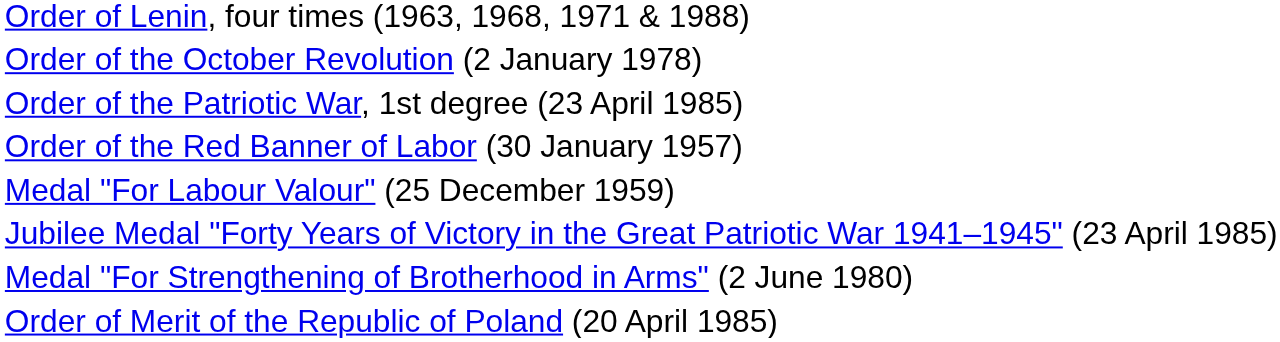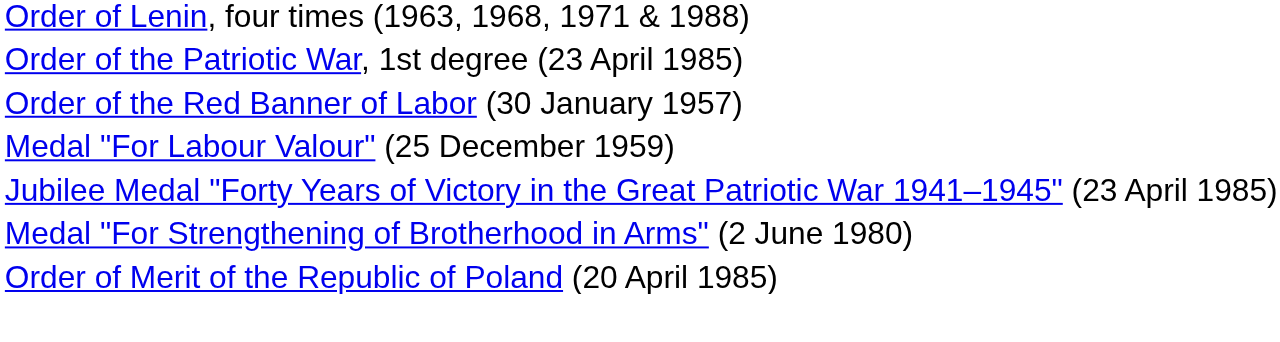- row: Order of the October Revolution (2 January 1978)
